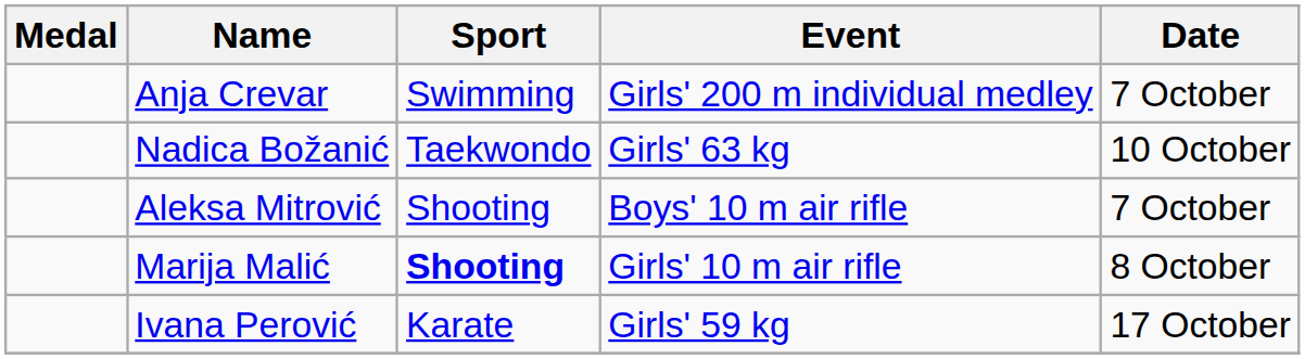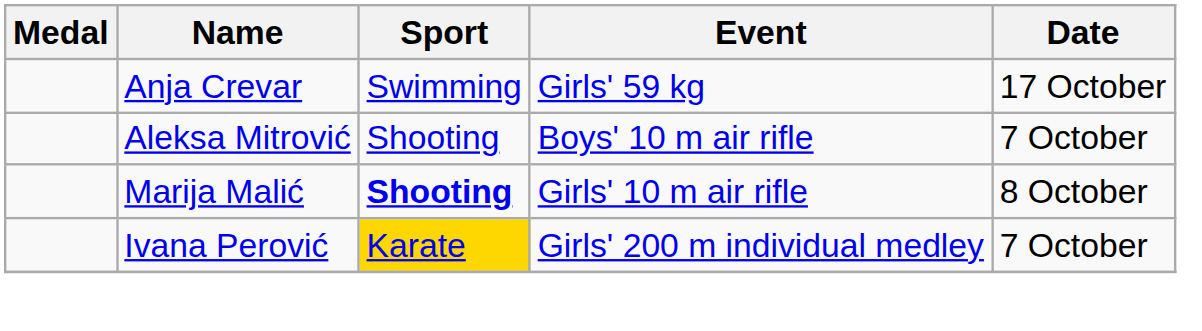Anja Crevar | Event: Girls' 200 m individual medley -> Girls' 59 kg
Anja Crevar | Date: 7 October -> 17 October
- row: Nadica Božanić | Taekwondo | Girls' 63 kg | 10 October
Ivana Perović | Sport: no background -> gold background
Ivana Perović | Event: Girls' 59 kg -> Girls' 200 m individual medley
Ivana Perović | Date: 17 October -> 7 October
